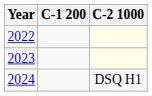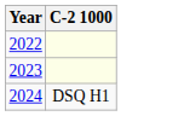- column: C-1 200
